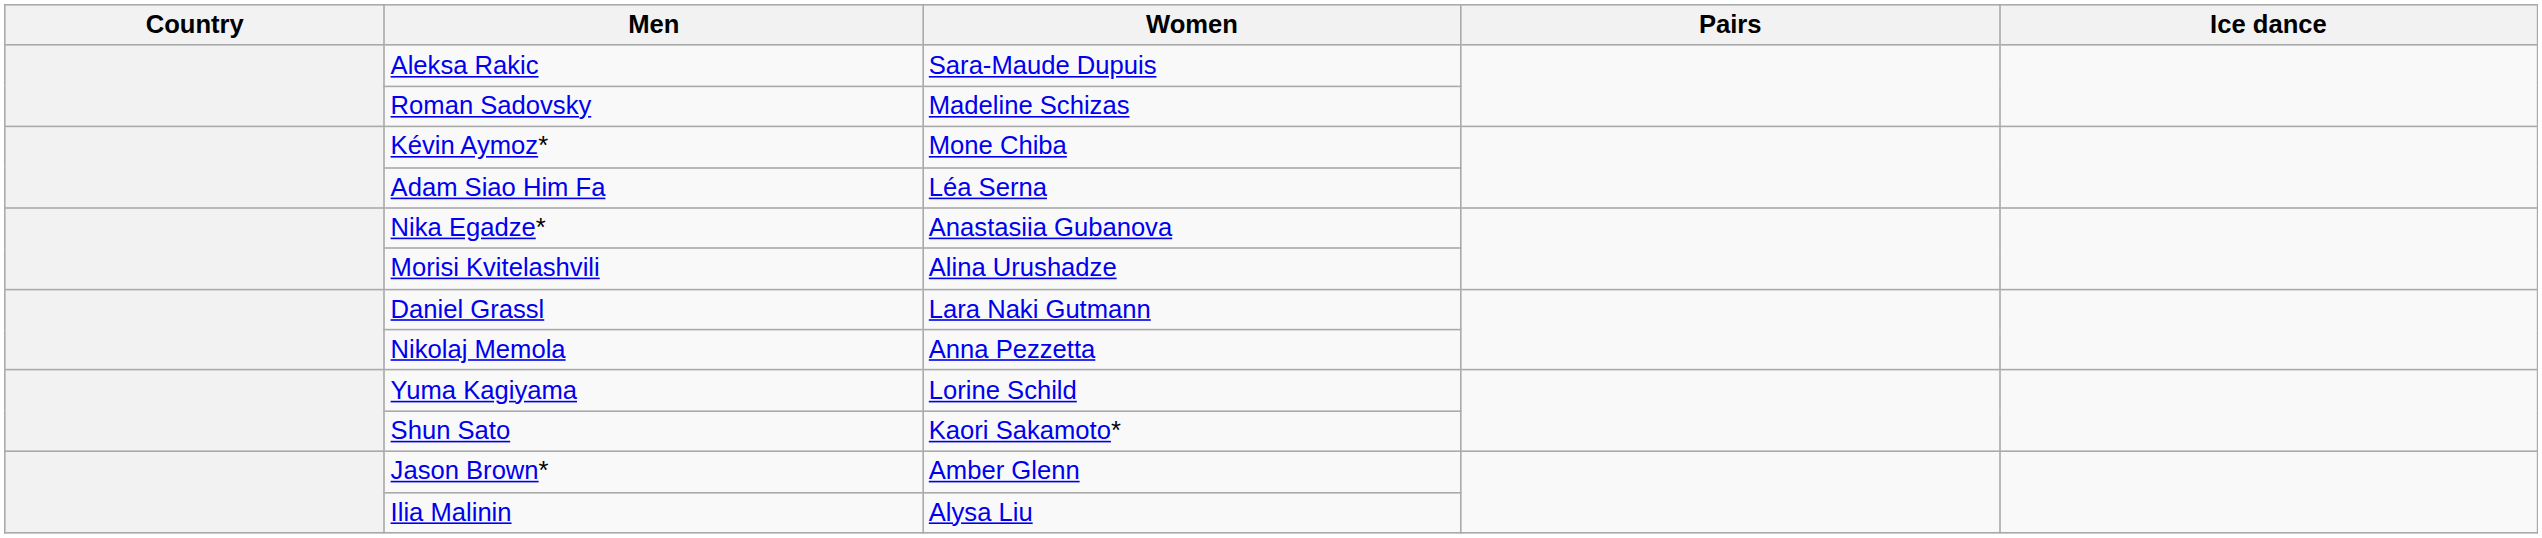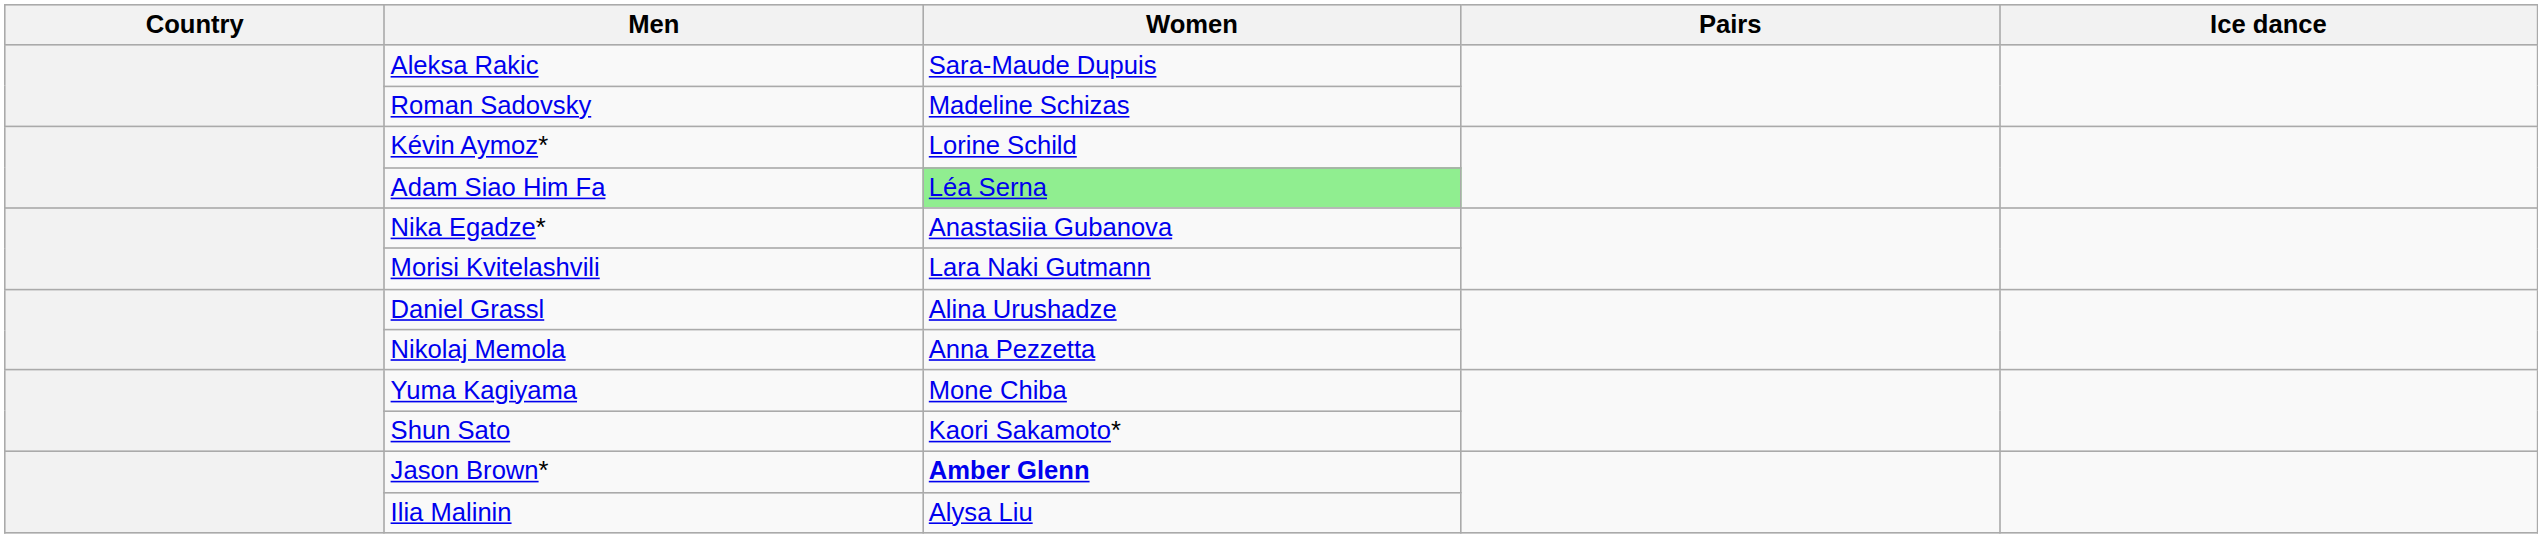Kévin Aymoz* | Women: Mone Chiba -> Lorine Schild
Adam Siao Him Fa | Women: no background -> lightgreen background
Morisi Kvitelashvili | Women: Alina Urushadze -> Lara Naki Gutmann
Daniel Grassl | Women: Lara Naki Gutmann -> Alina Urushadze
Yuma Kagiyama | Women: Lorine Schild -> Mone Chiba
Jason Brown* | Women: normal -> bold
